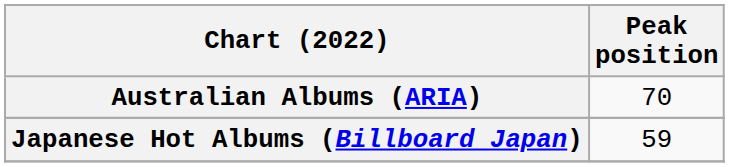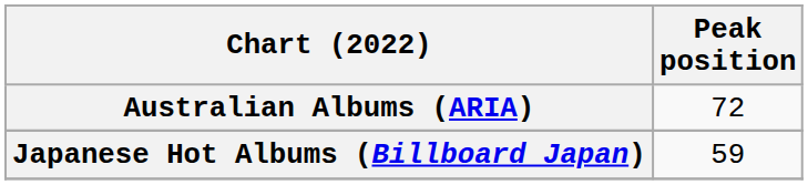Australian Albums (ARIA) | Peak position: 70 -> 72
